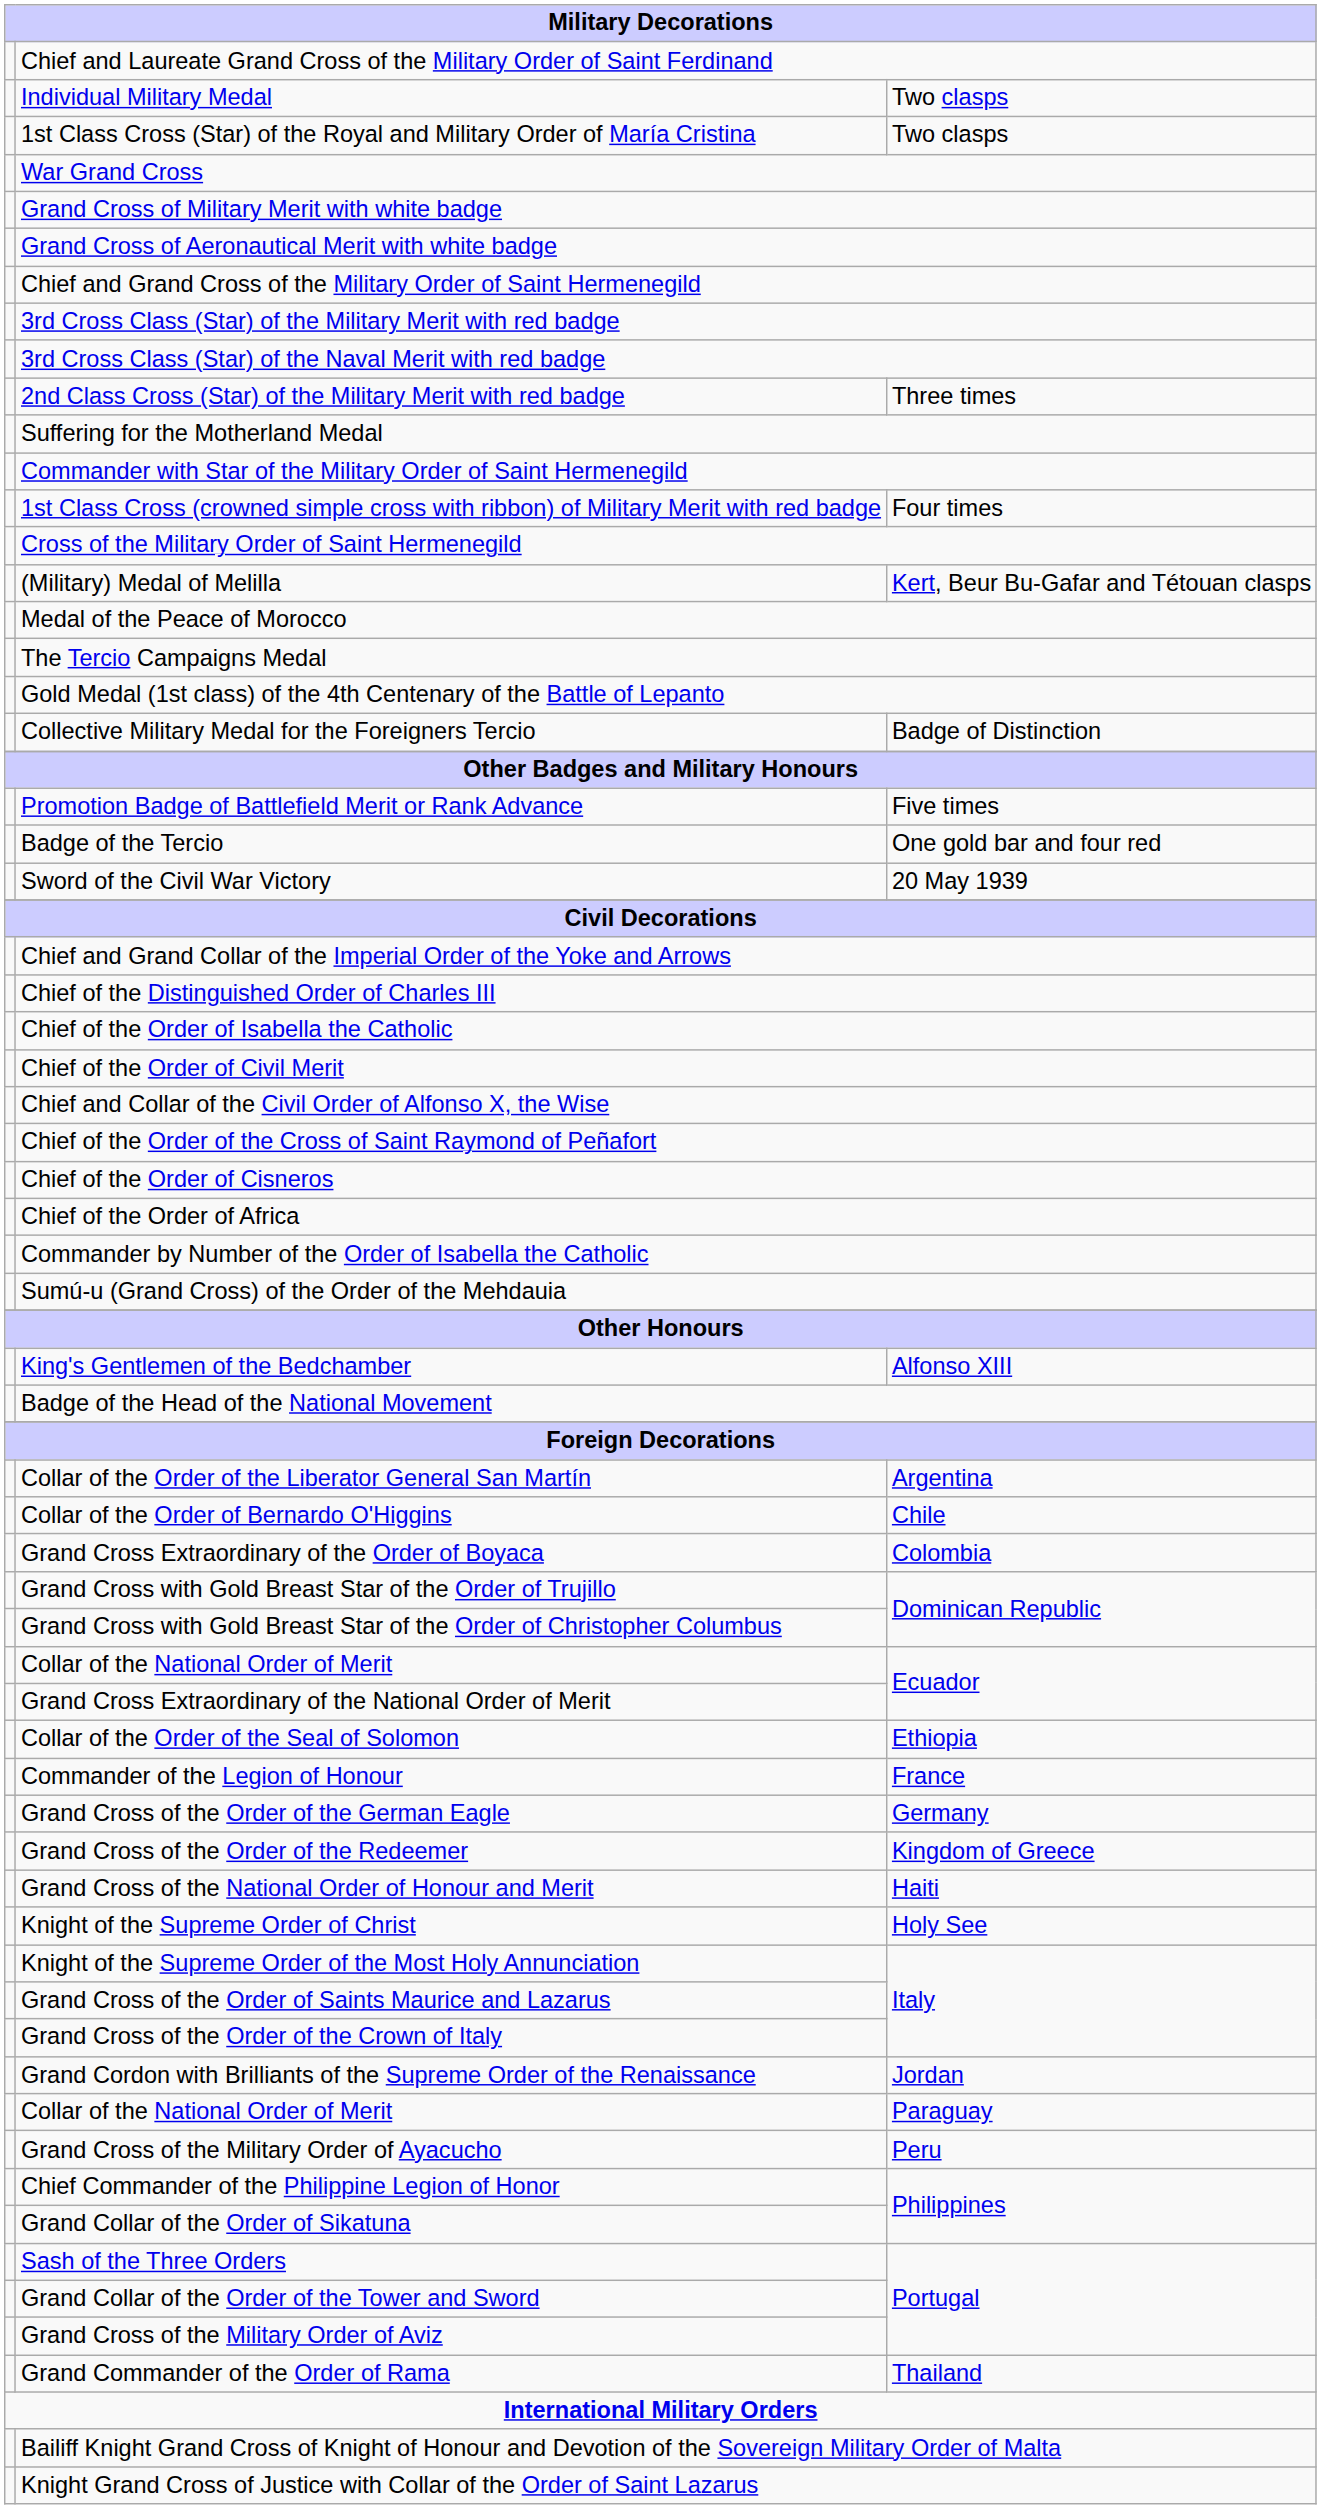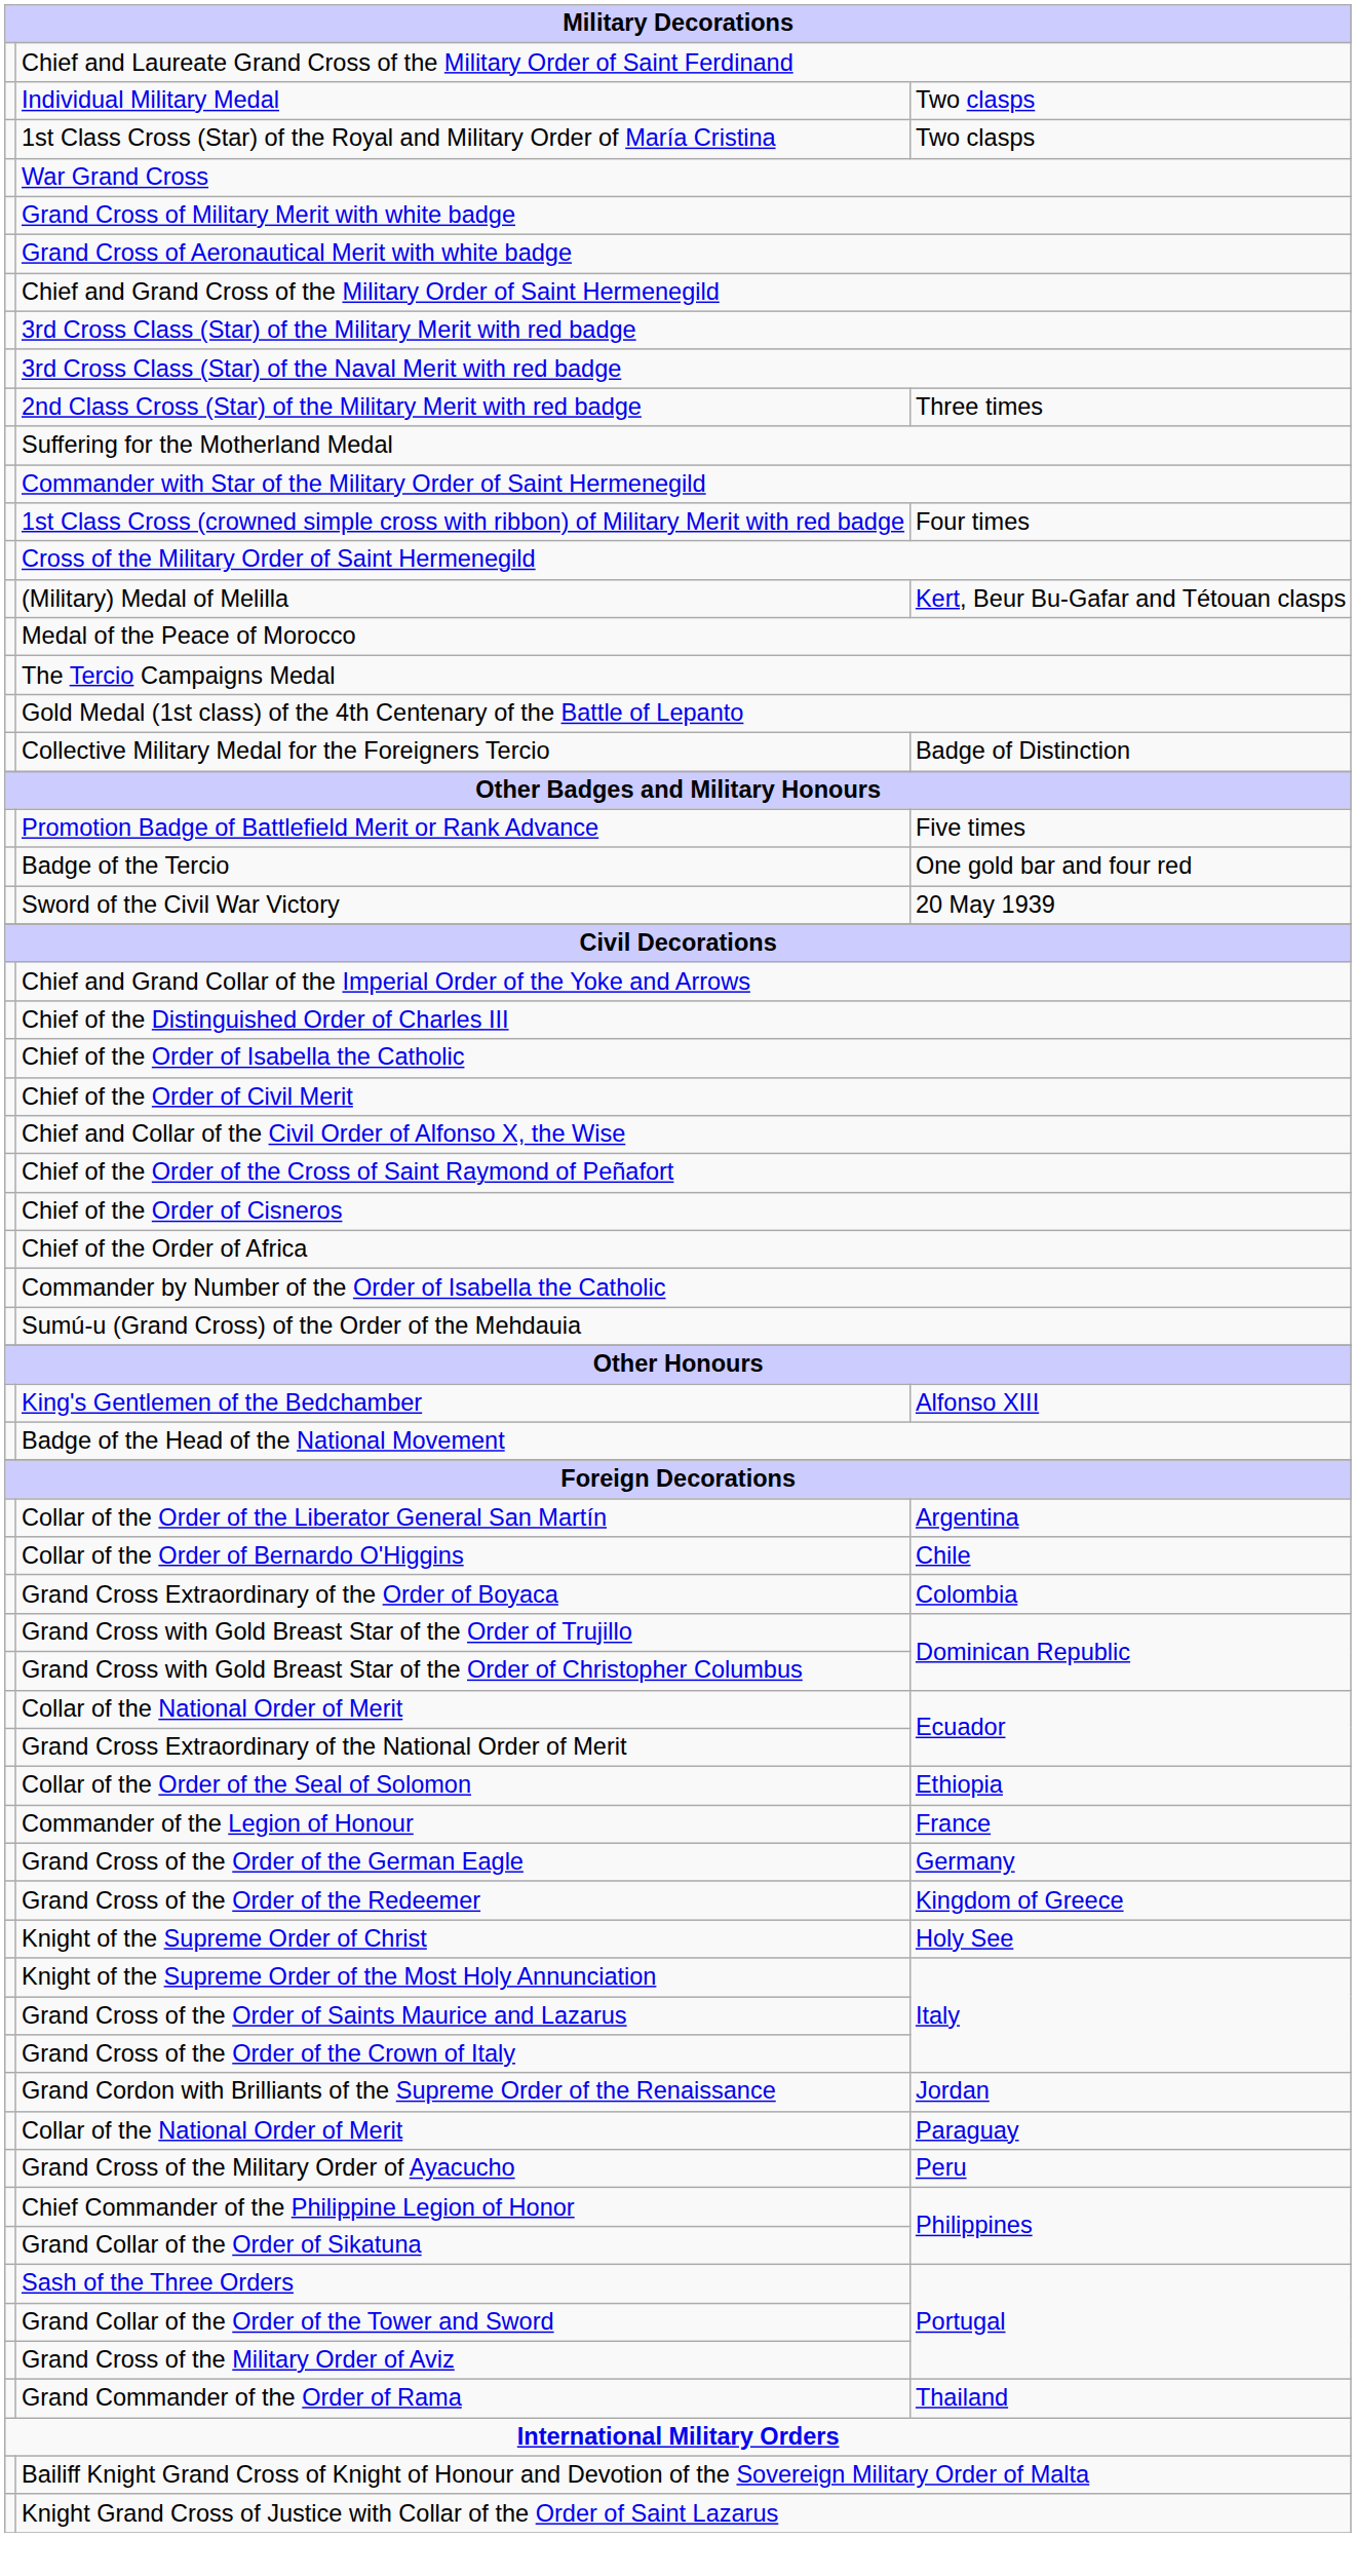- row: Grand Cross of the National Order of Honour and Merit | Haiti
